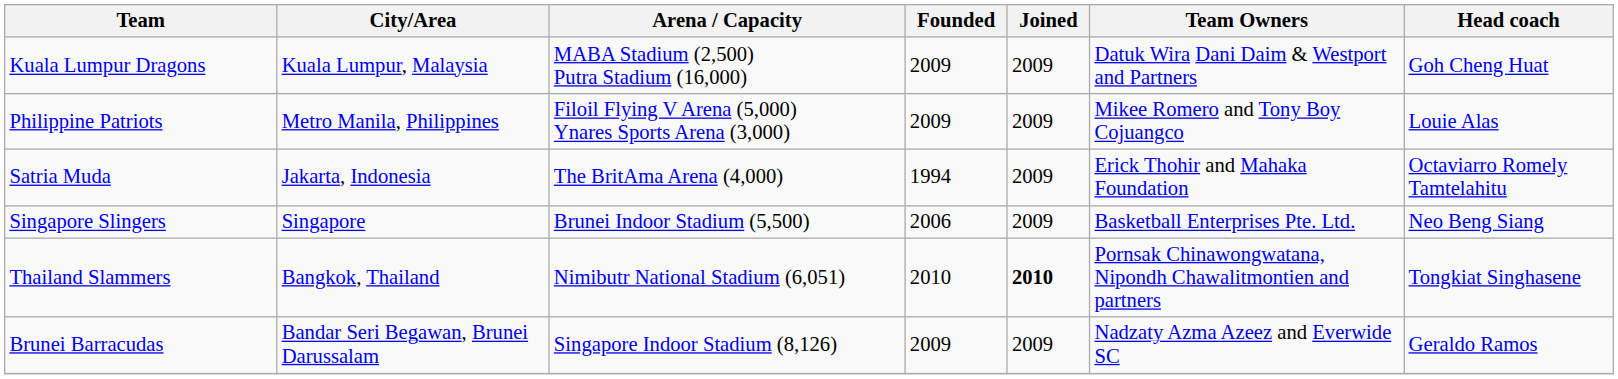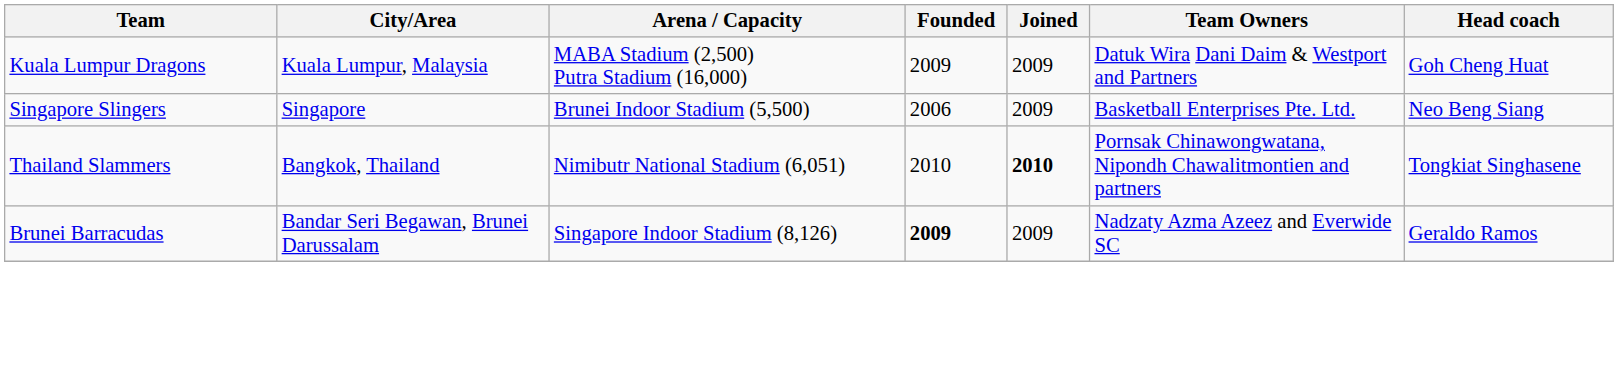- row: Philippine Patriots | Metro Manila, Philippines | Filoil Flying V Arena (5,000) Ynares Sports Arena (3,000) | 2009 | 2009 | Mikee Romero and Tony Boy Cojuangco | Louie Alas
- row: Satria Muda | Jakarta, Indonesia | The BritAma Arena (4,000) | 1994 | 2009 | Erick Thohir and Mahaka Foundation | Octaviarro Romely Tamtelahitu
Brunei Barracudas | Founded: normal -> bold
